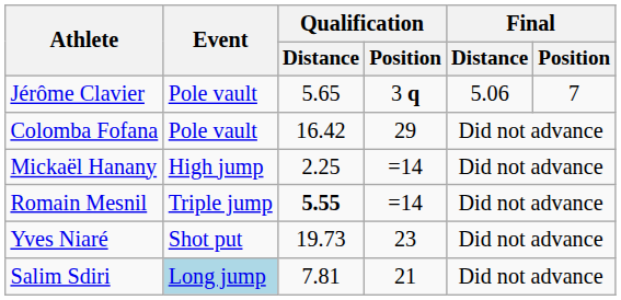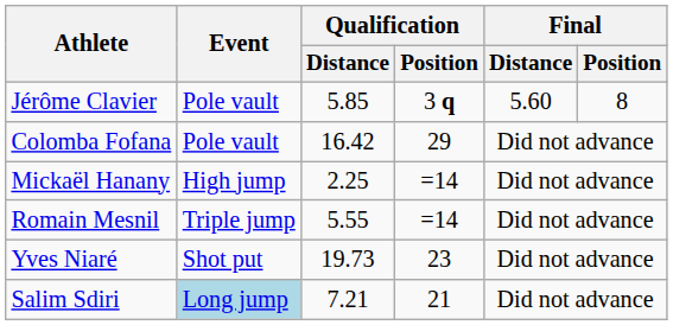Jérôme Clavier | Qualification / Distance: 5.65 -> 5.85
Jérôme Clavier | Final / Distance: 5.06 -> 5.60
Jérôme Clavier | Final / Position: 7 -> 8
Romain Mesnil | Qualification / Distance: bold -> normal
Salim Sdiri | Qualification / Distance: 7.81 -> 7.21
